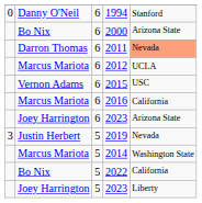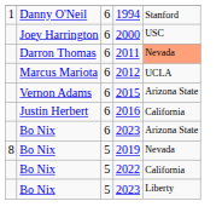1994 | column 1: 0 -> 1
2000 | column 2: Bo Nix -> Joey Harrington
2000 | column 5: Arizona State -> USC
2015 | column 5: USC -> Arizona State
2016 | column 2: Marcus Mariota -> Justin Herbert
6 / 2023 | column 2: Joey Harrington -> Bo Nix
2019 | column 1: 3 -> 8
2019 | column 2: Justin Herbert -> Bo Nix
- row: Marcus Mariota | 5 | 2014 | Washington State
5 / 2023 | column 2: Joey Harrington -> Bo Nix
